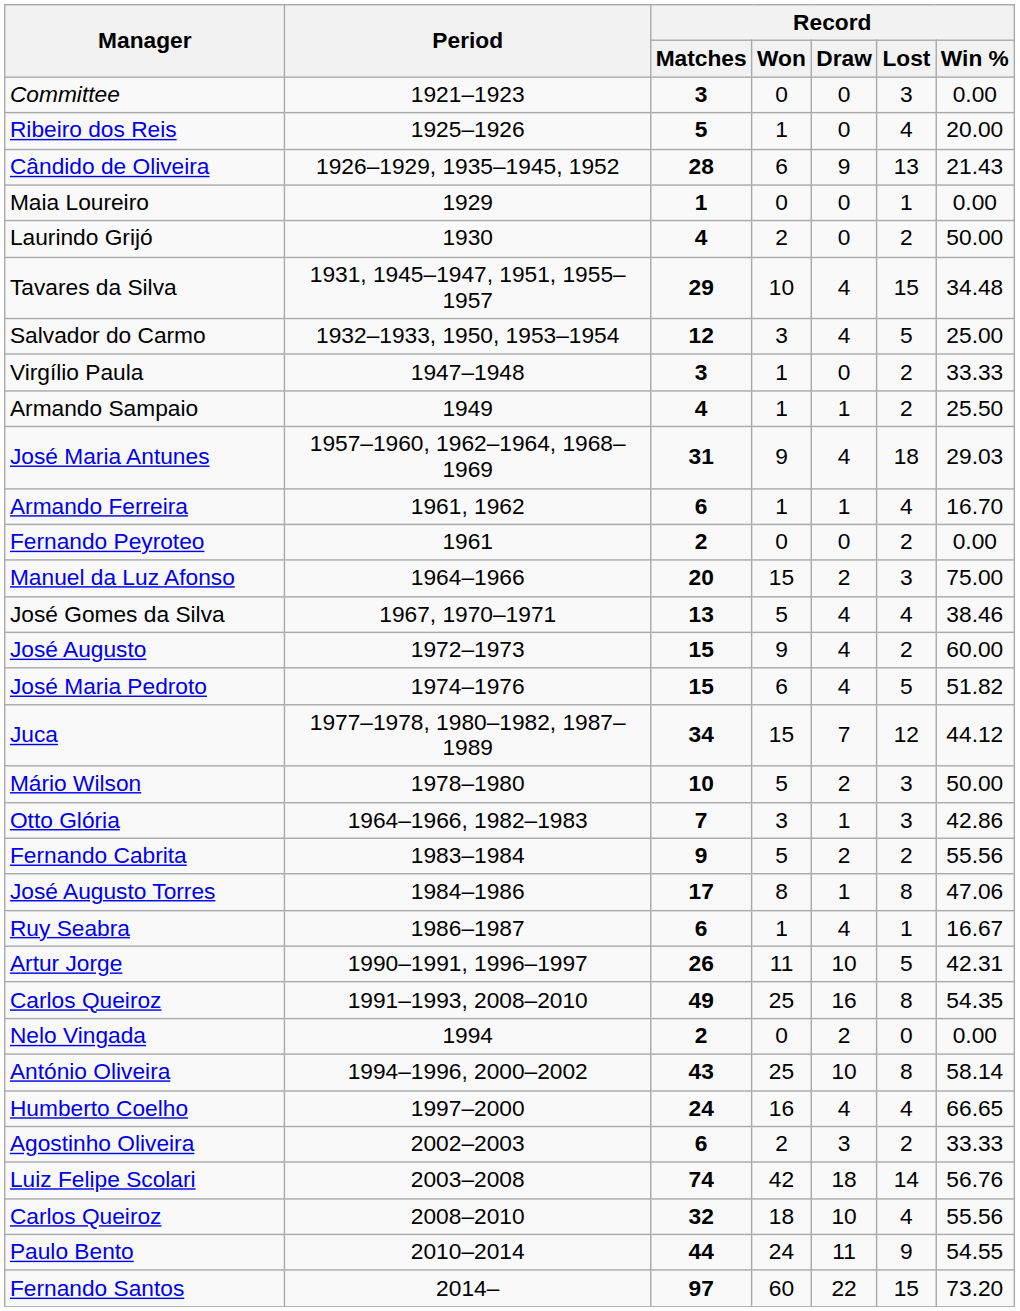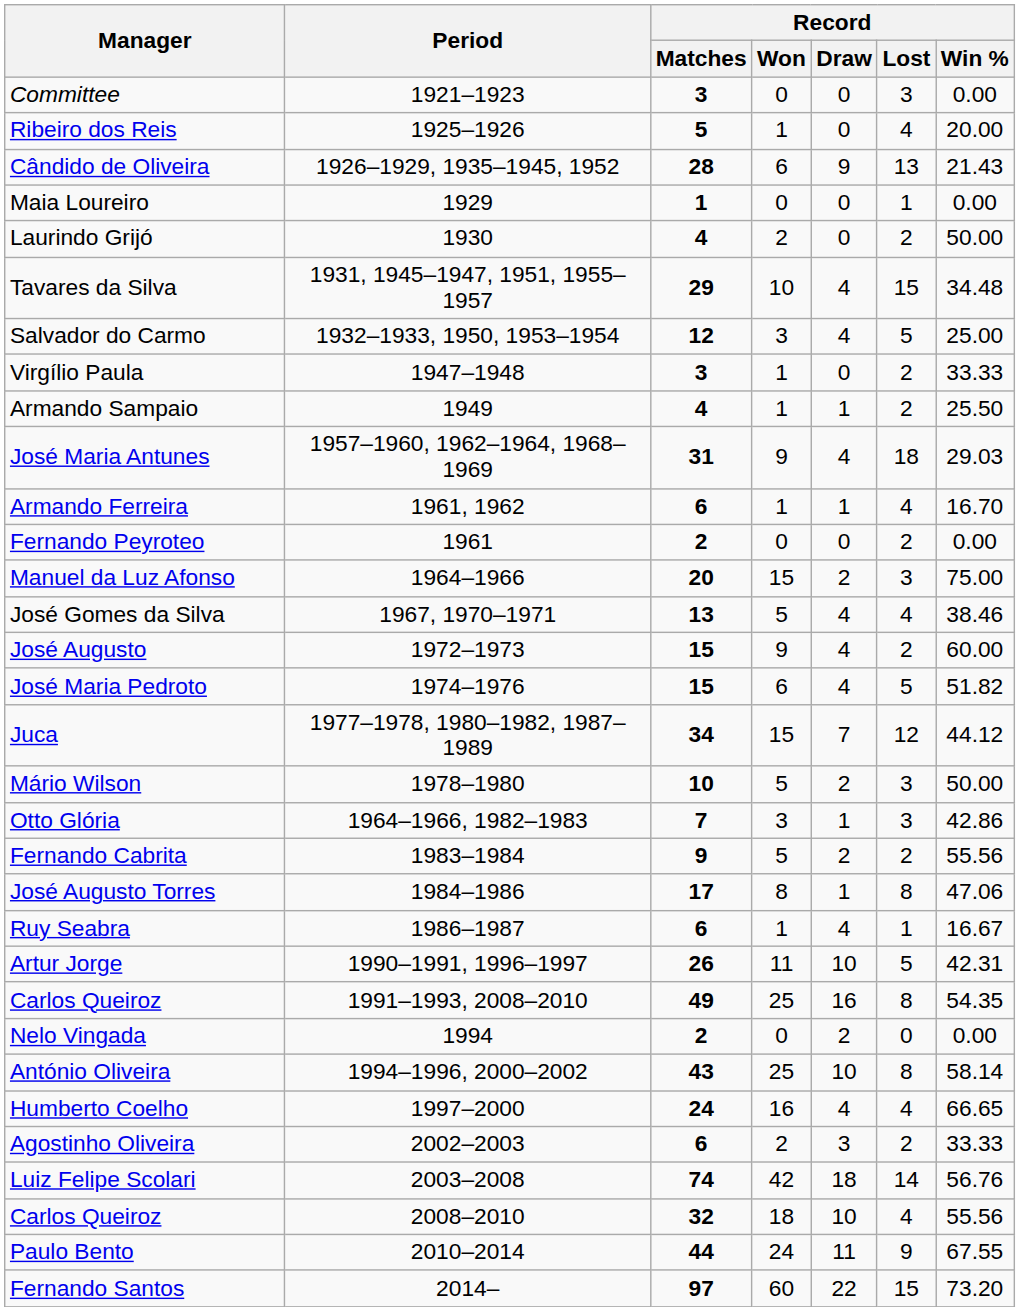Paulo Bento | Record / Win %: 54.55 -> 67.55
